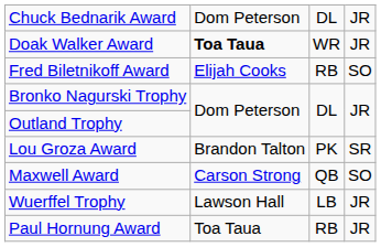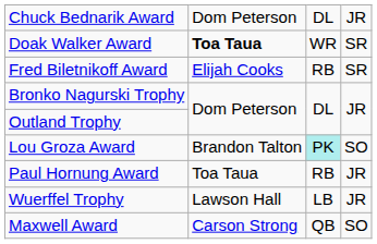Doak Walker Award | column 4: JR -> SR
Fred Biletnikoff Award | column 4: SO -> SR
Lou Groza Award | column 3: no background -> paleturquoise background
Lou Groza Award | column 4: SR -> SO
rows swapped: Paul Hornung Award <-> Maxwell Award
